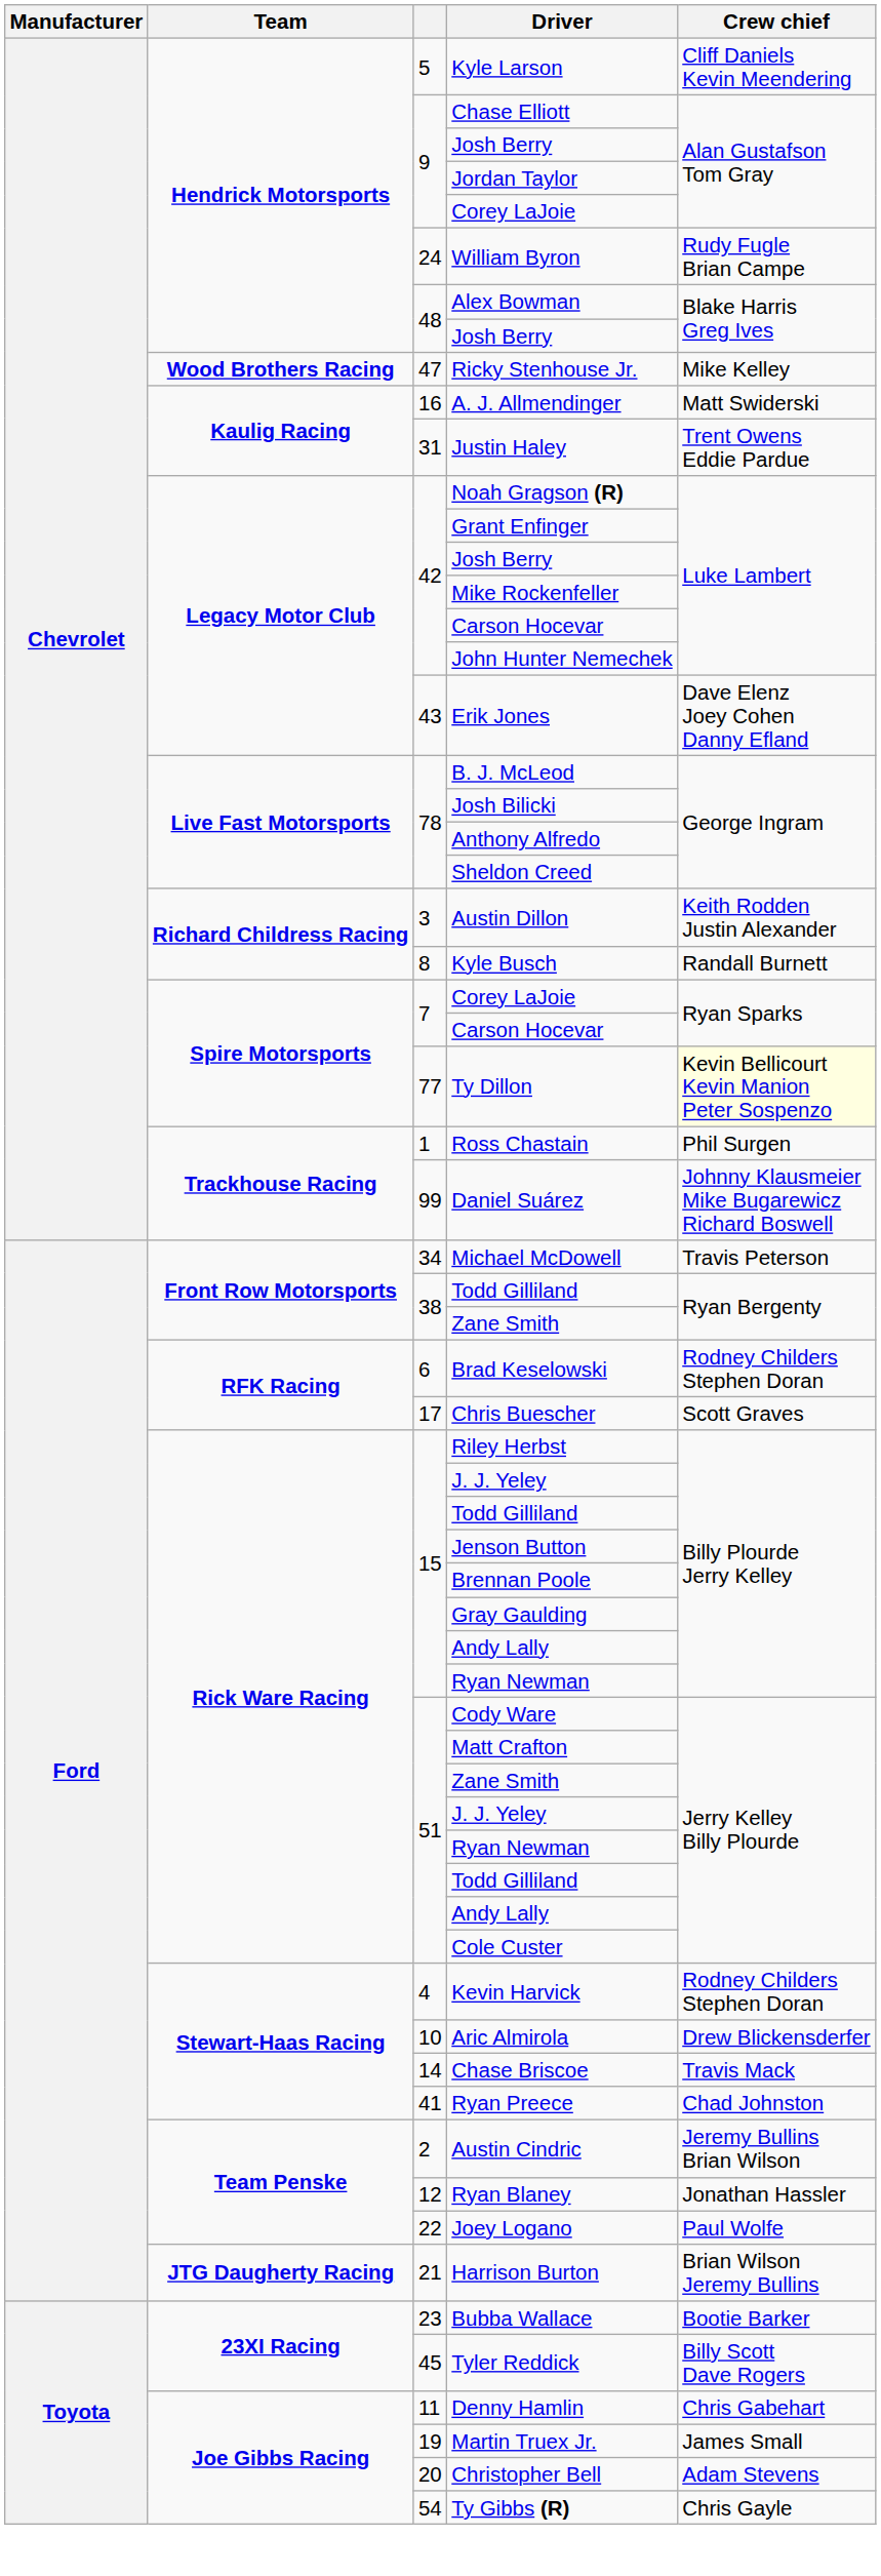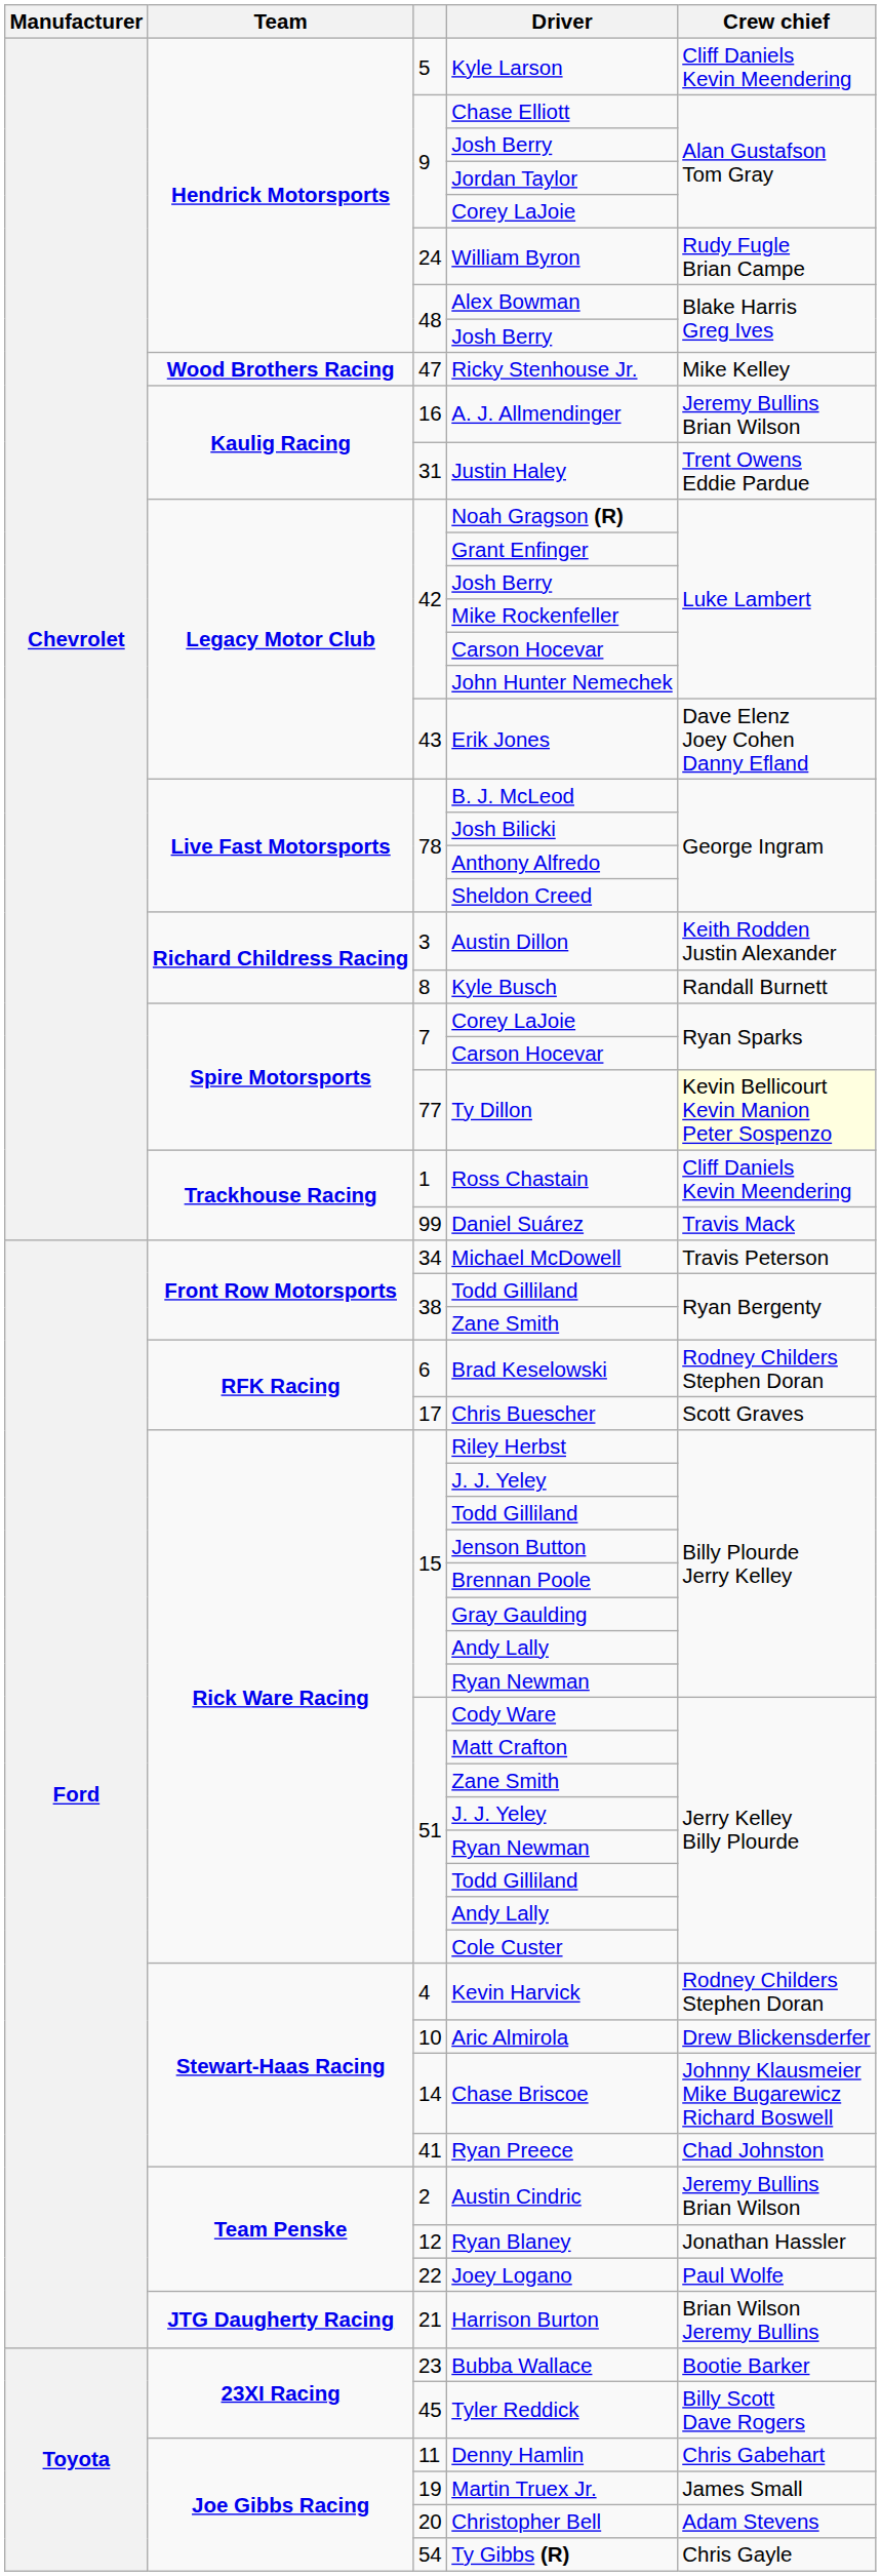A. J. Allmendinger | Crew chief: Matt Swiderski -> Jeremy Bullins Brian Wilson
Ross Chastain | Crew chief: Phil Surgen -> Cliff Daniels Kevin Meendering
Daniel Suárez | Crew chief: Johnny Klausmeier Mike Bugarewicz Richard Boswell -> Travis Mack
Chase Briscoe | Crew chief: Travis Mack -> Johnny Klausmeier Mike Bugarewicz Richard Boswell
